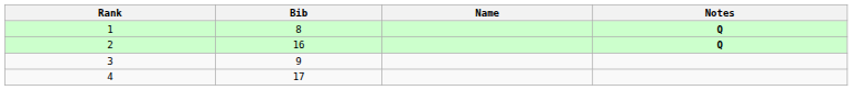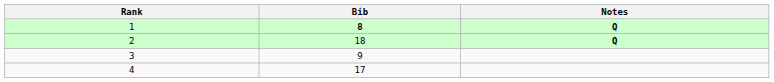- column: Name
1 | Bib: normal -> bold
2 | Bib: 16 -> 18
